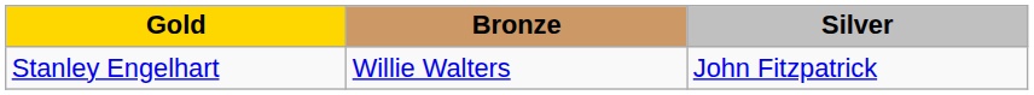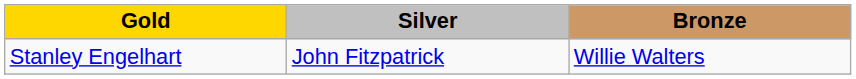columns swapped: Silver <-> Bronze
